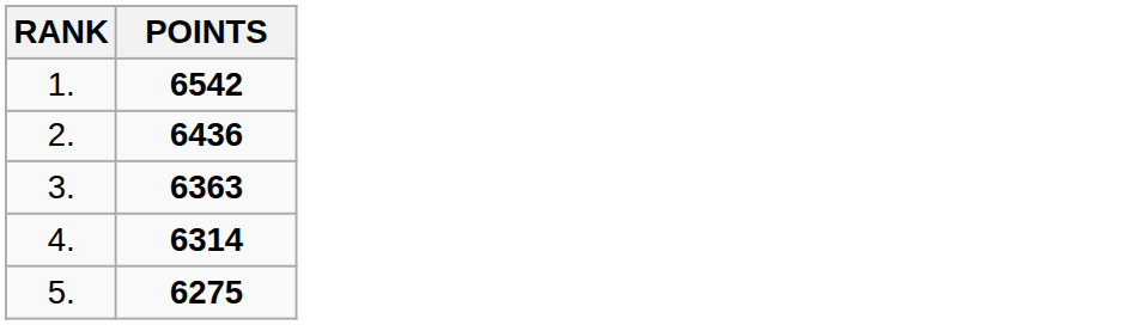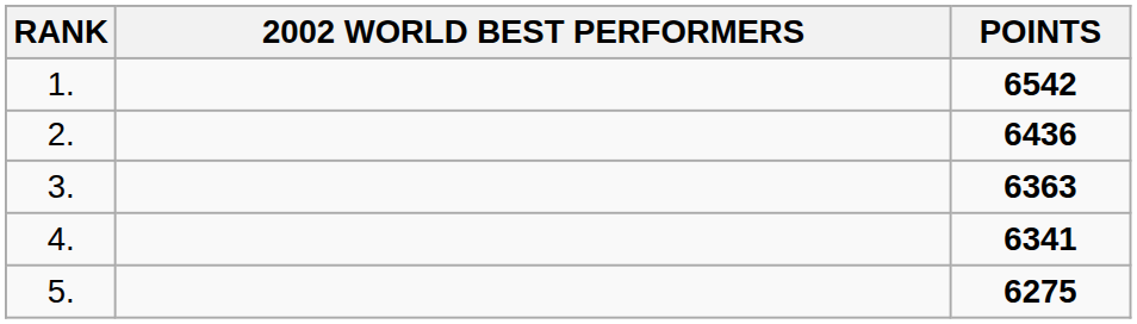+ column: 2002 WORLD BEST PERFORMERS
4. | POINTS: 6314 -> 6341
